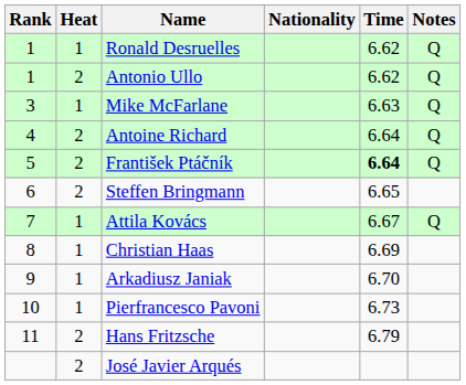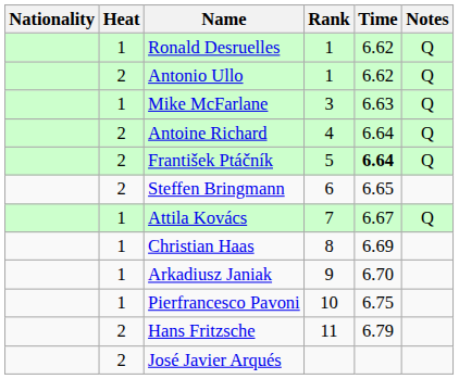columns swapped: Rank <-> Nationality
Pierfrancesco Pavoni | Time: 6.73 -> 6.75
